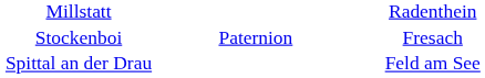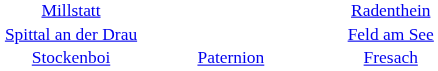rows swapped: Spittal an der Drau <-> Stockenboi
